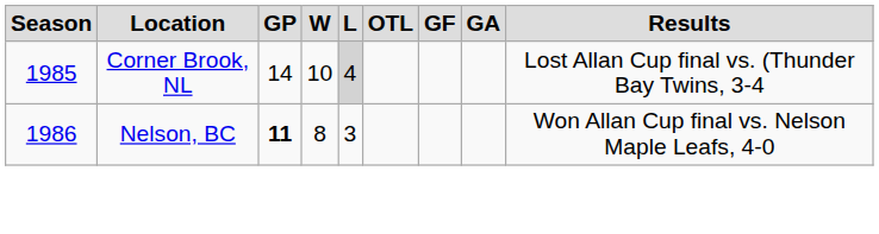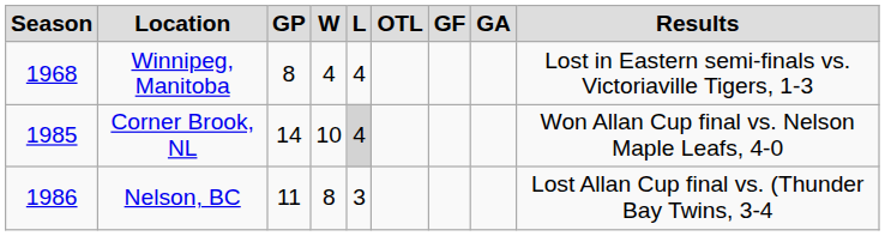+ row: 1968 | Winnipeg, Manitoba | 8 | 4 | 4 | Lost in Eastern semi-finals vs. Victoriaville Tigers, 1-3
Corner Brook, NL | Results: Lost Allan Cup final vs. (Thunder Bay Twins, 3-4 -> Won Allan Cup final vs. Nelson Maple Leafs, 4-0
Nelson, BC | GP: bold -> normal
Nelson, BC | Results: Won Allan Cup final vs. Nelson Maple Leafs, 4-0 -> Lost Allan Cup final vs. (Thunder Bay Twins, 3-4
